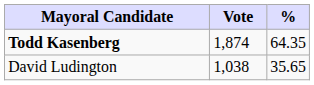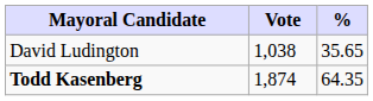rows swapped: Todd Kasenberg <-> David Ludington
